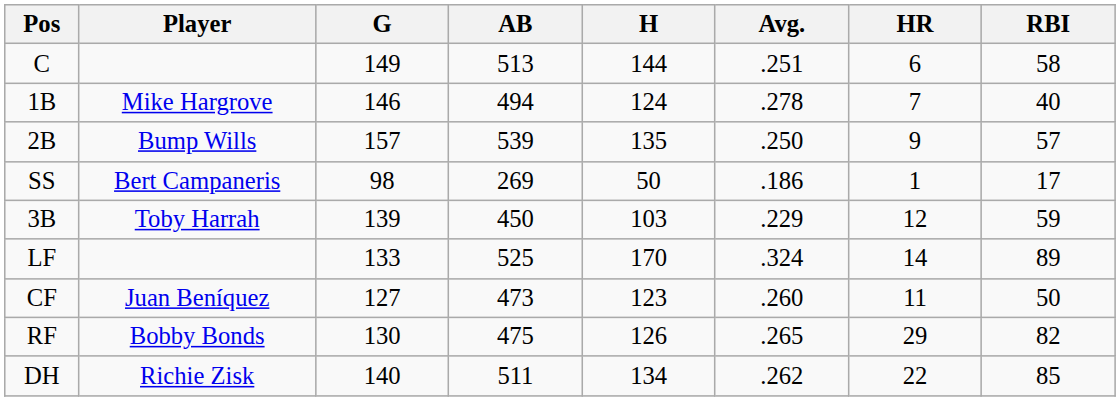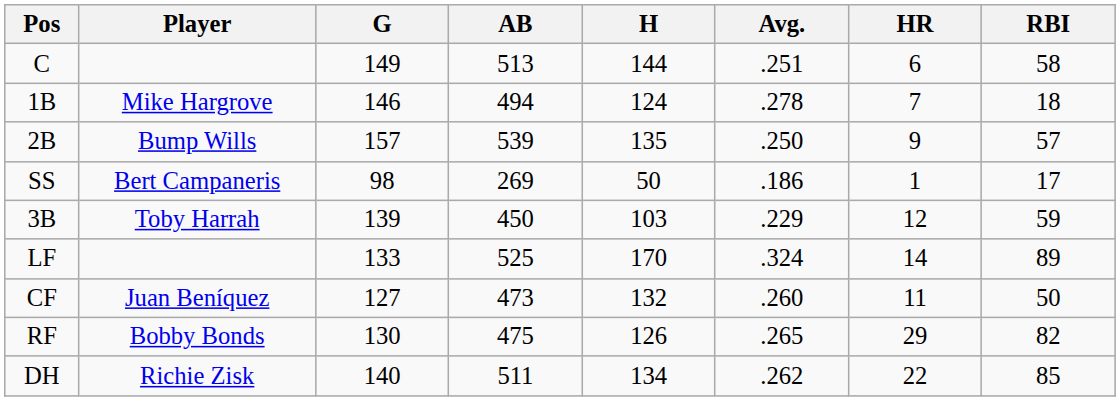1B | RBI: 40 -> 18
CF | H: 123 -> 132
